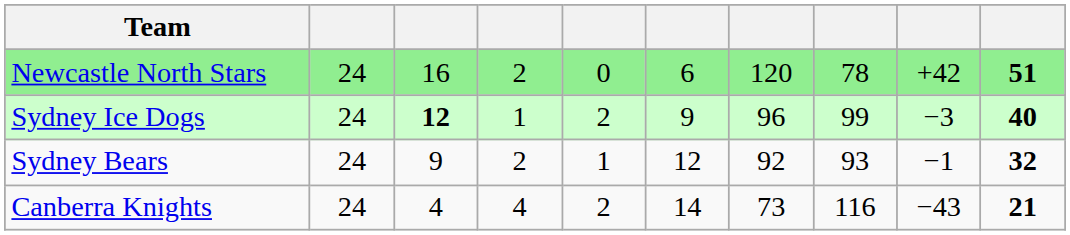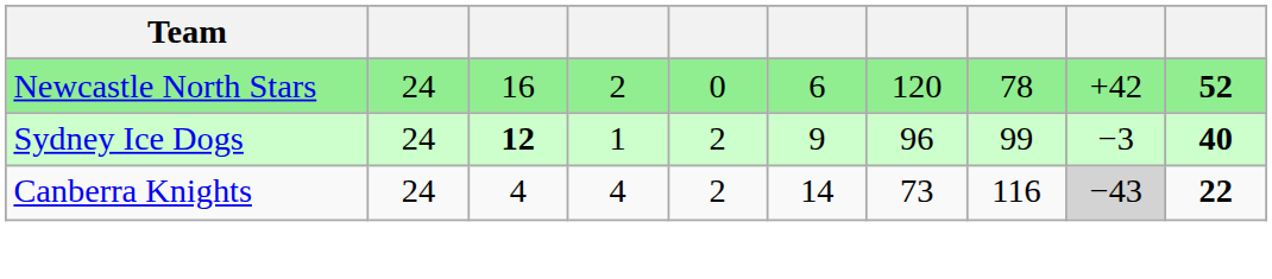Newcastle North Stars | column 10: 51 -> 52
- row: Sydney Bears | 24 | 9 | 2 | 1 | 12 | 92 | 93 | −1 | 32
Canberra Knights | column 9: no background -> lightgrey background
Canberra Knights | column 10: 21 -> 22
